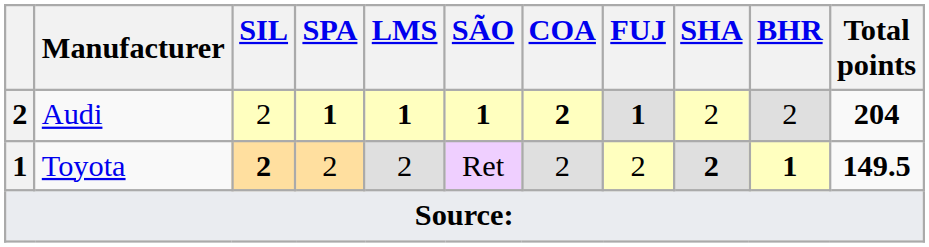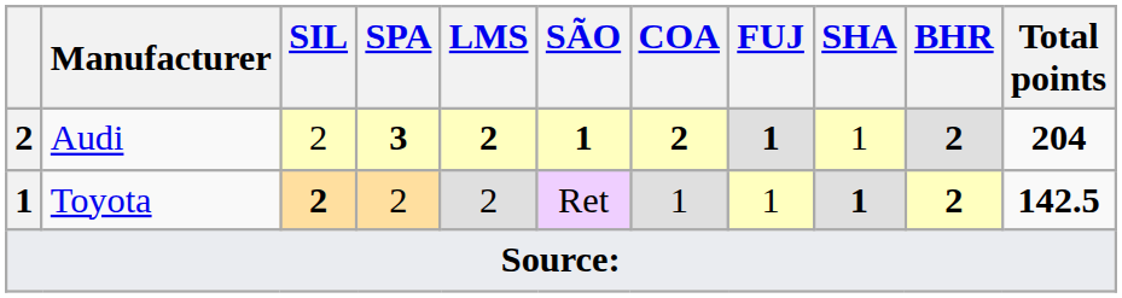Audi | SPA: 1 -> 3
Audi | LMS: 1 -> 2
Audi | SHA: 2 -> 1
Audi | BHR: normal -> bold
Toyota | COA: 2 -> 1
Toyota | FUJ: 2 -> 1
Toyota | SHA: 2 -> 1
Toyota | BHR: 1 -> 2
Toyota | Total points: 149.5 -> 142.5
